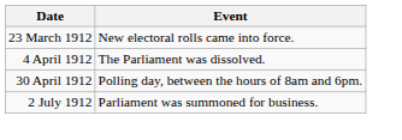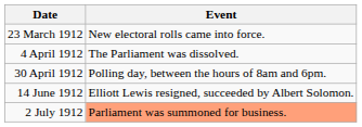+ row: 14 June 1912 | Elliott Lewis resigned, succeeded by Albert Solomon.
2 July 1912 | Event: no background -> lightsalmon background
